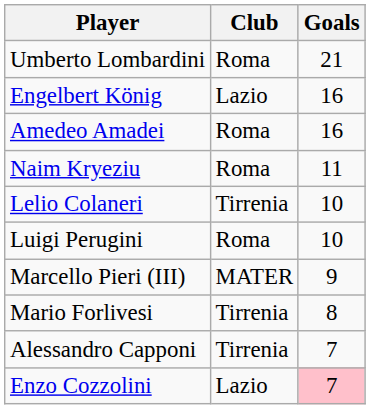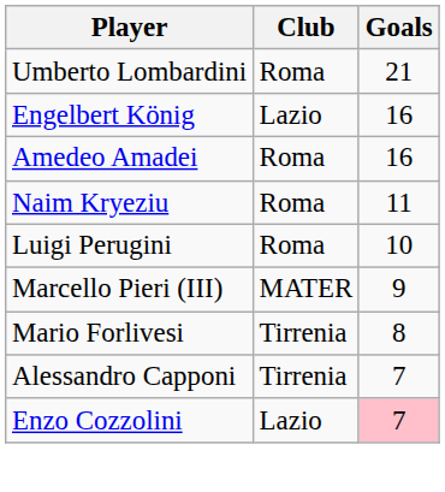- row: Lelio Colaneri | Tirrenia | 10
